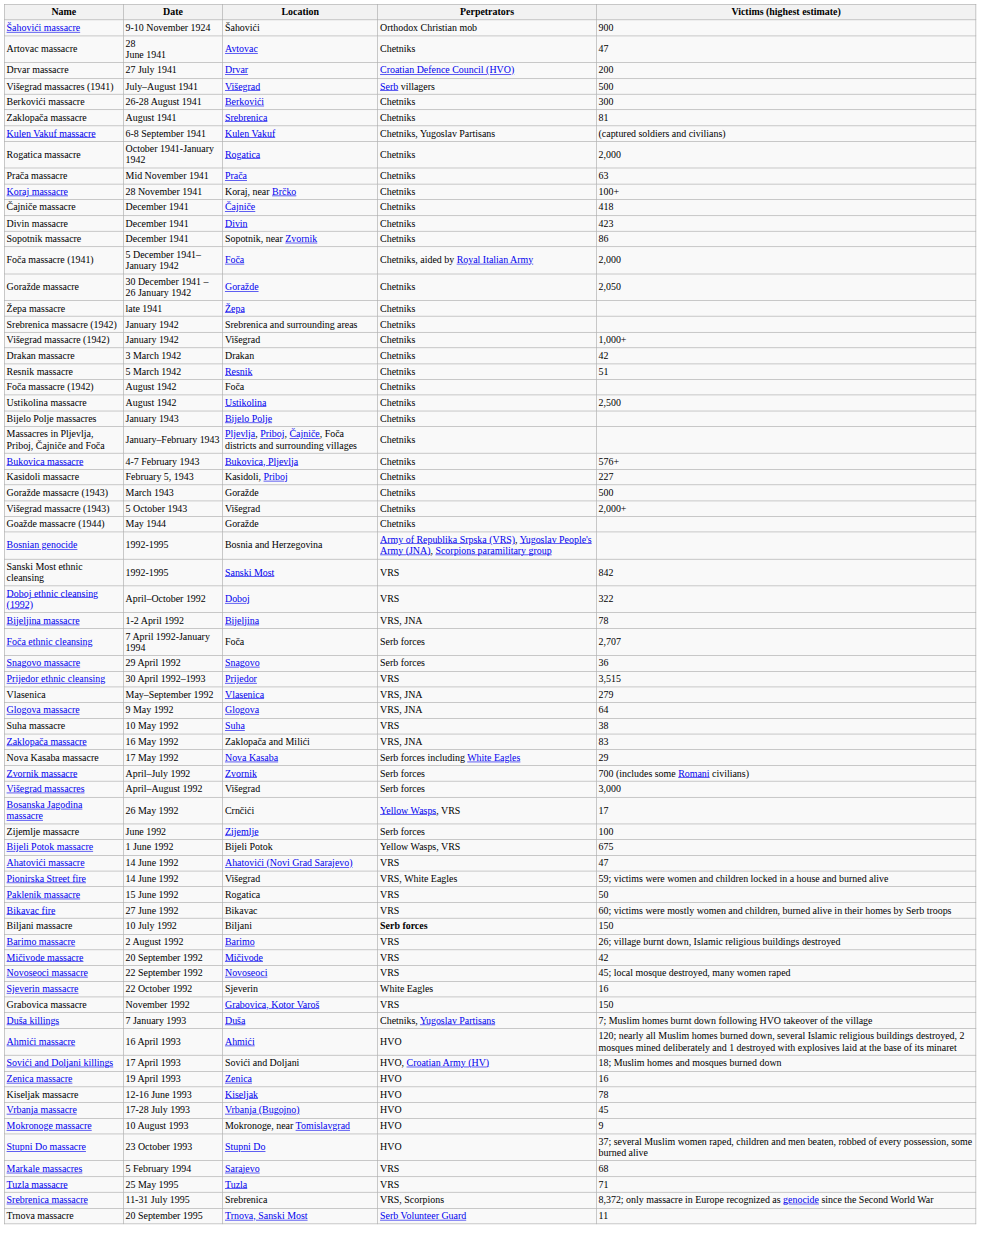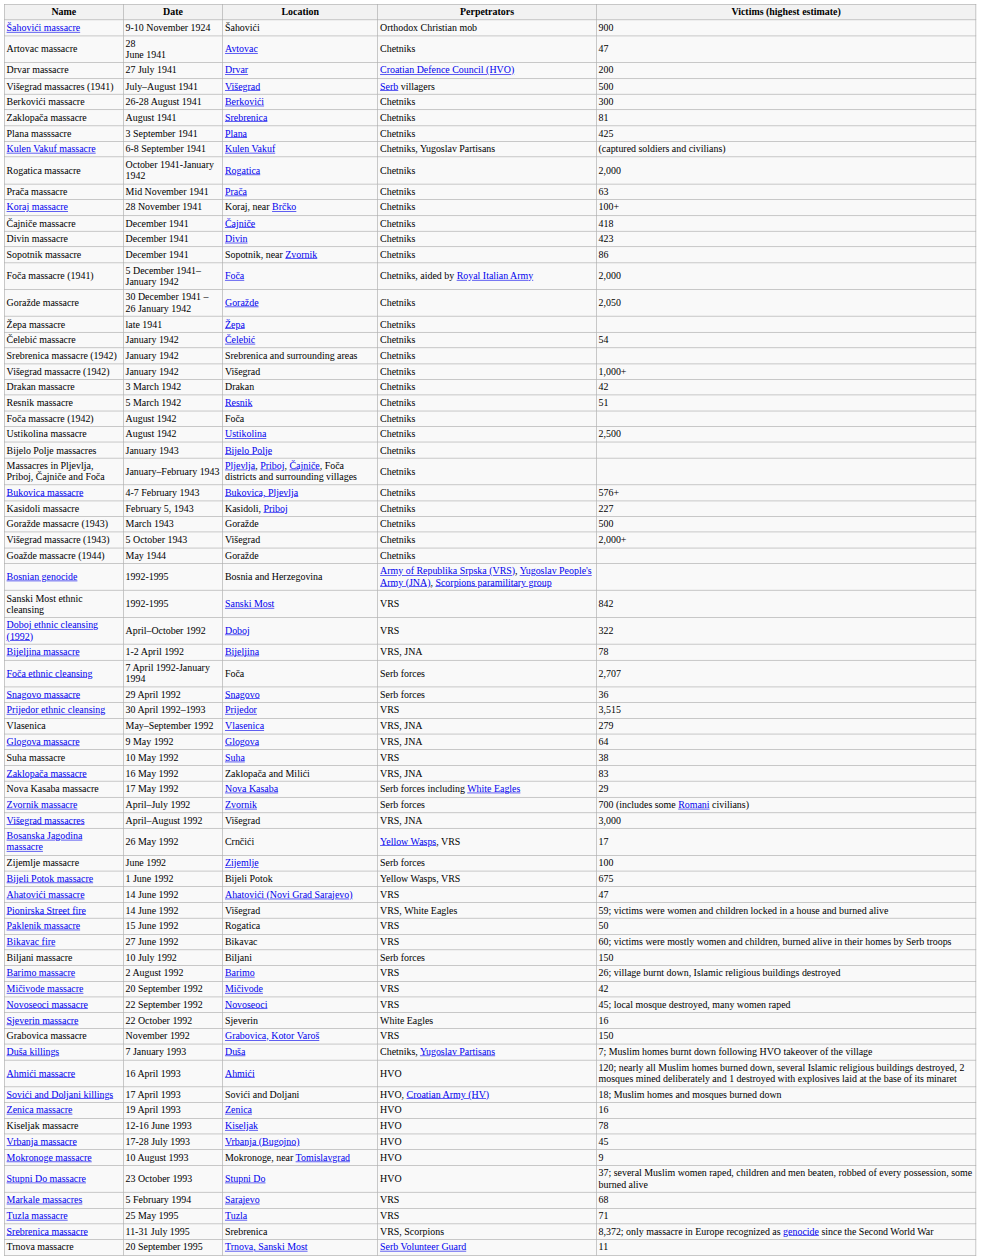+ row: Plana masssacre | 3 September 1941 | Plana | Chetniks | 425
+ row: Čelebić massacre | January 1942 | Čelebić | Chetniks | 54
Višegrad massacres | Perpetrators: Serb forces -> VRS, JNA
Biljani massacre | Perpetrators: bold -> normal
